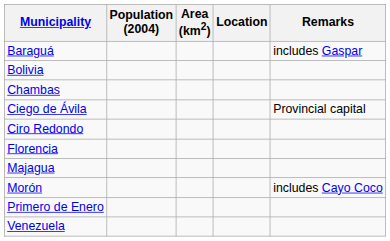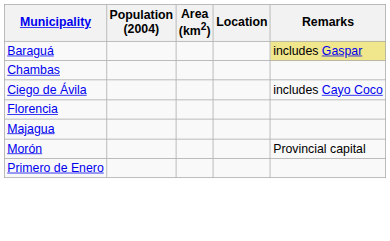Baraguá | Remarks: no background -> khaki background
- row: Bolivia
Ciego de Ávila | Remarks: Provincial capital -> includes Cayo Coco
- row: Ciro Redondo
Morón | Remarks: includes Cayo Coco -> Provincial capital
- row: Venezuela
